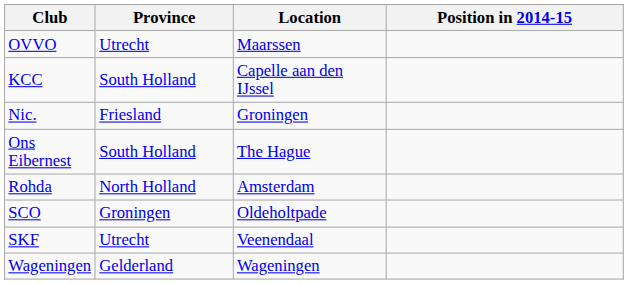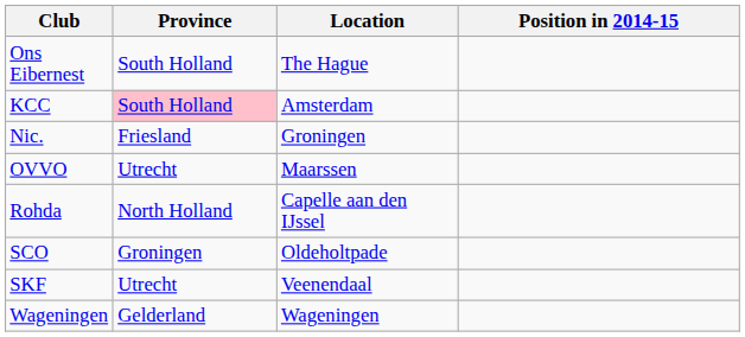rows swapped: Ons Eibernest <-> OVVO
KCC | Province: no background -> pink background
KCC | Location: Capelle aan den IJssel -> Amsterdam
Rohda | Location: Amsterdam -> Capelle aan den IJssel
